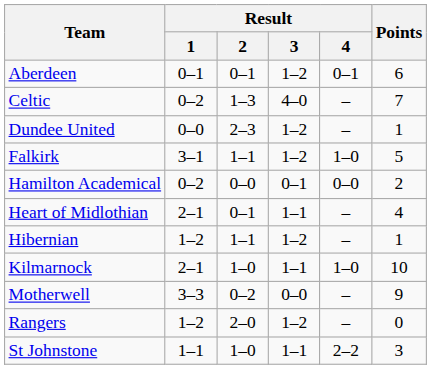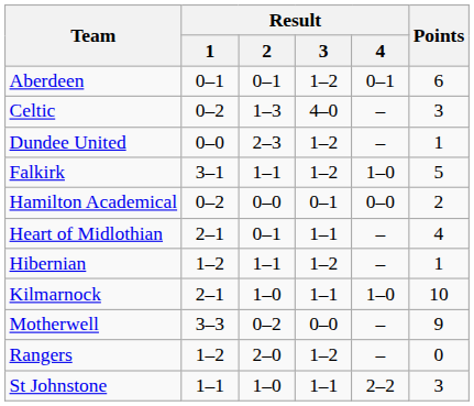Celtic | Points: 7 -> 3
